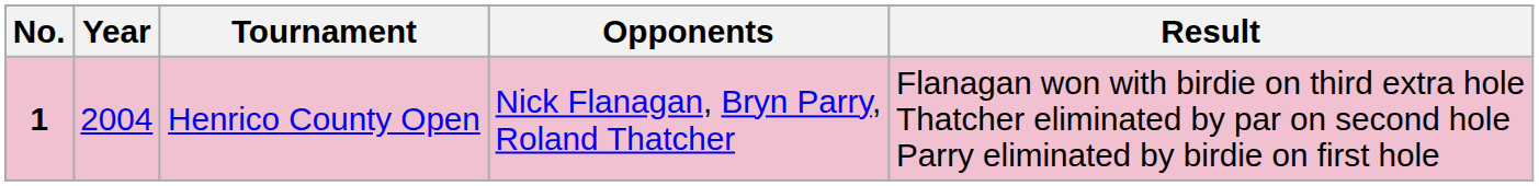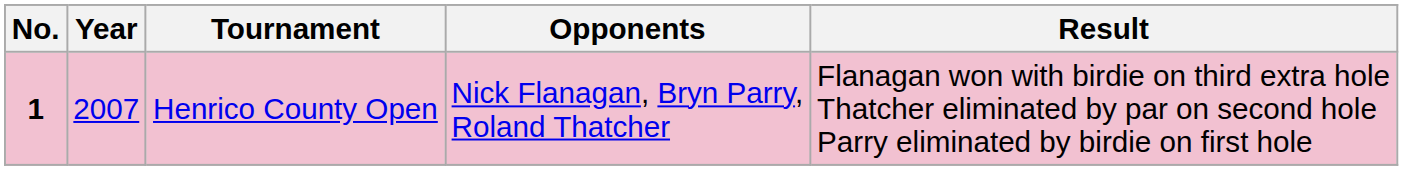Henrico County Open | Year: 2004 -> 2007
